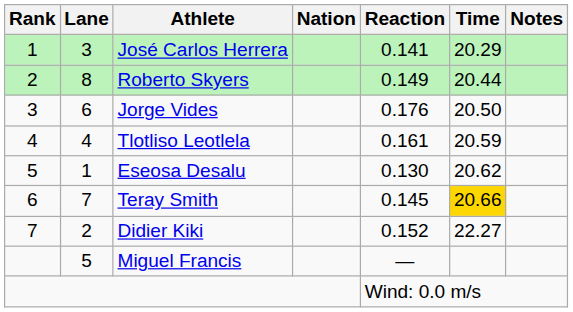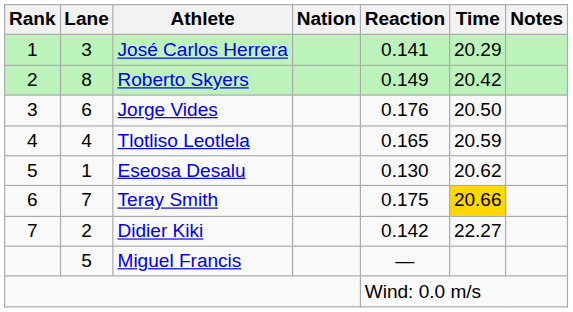Roberto Skyers | Time: 20.44 -> 20.42
Tlotliso Leotlela | Reaction: 0.161 -> 0.165
Teray Smith | Reaction: 0.145 -> 0.175
Didier Kiki | Reaction: 0.152 -> 0.142
